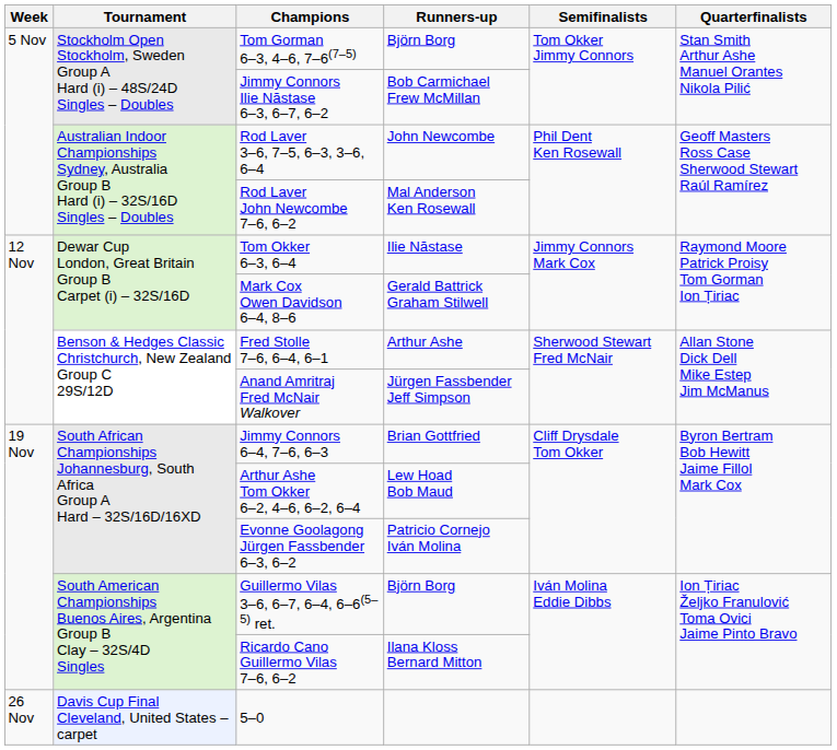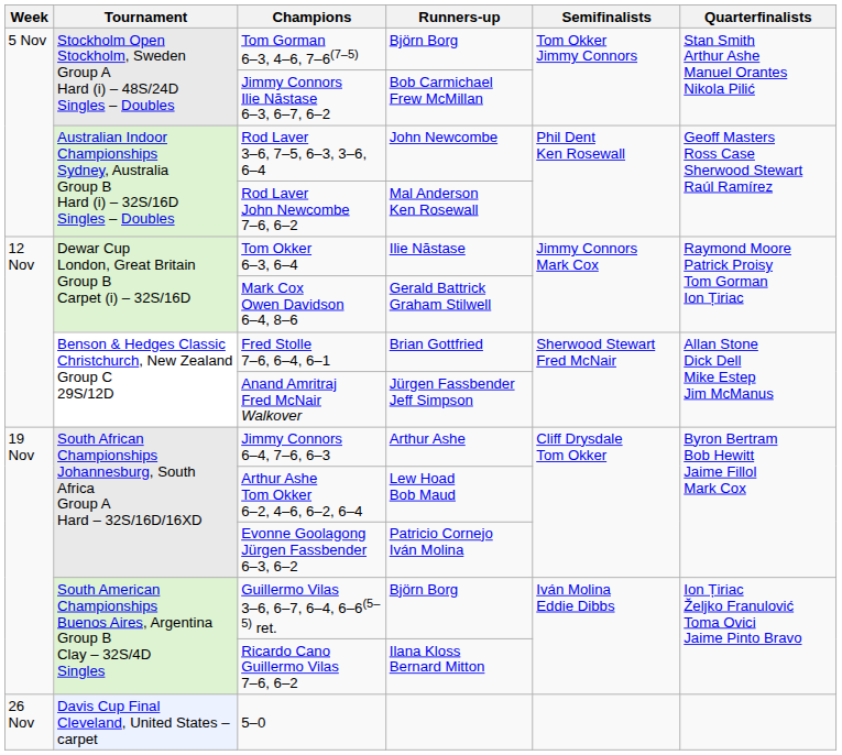Fred Stolle 7–6, 6–4, 6–1 | Runners-up: Arthur Ashe -> Brian Gottfried
Jimmy Connors 6–4, 7–6, 6–3 | Runners-up: Brian Gottfried -> Arthur Ashe
